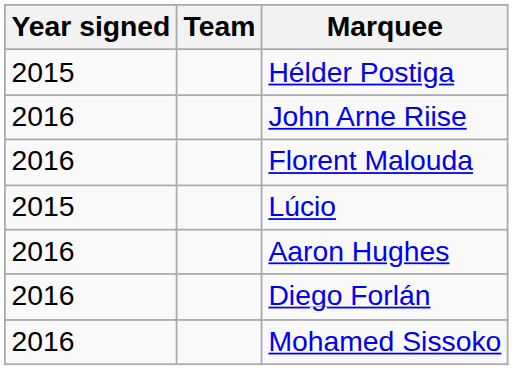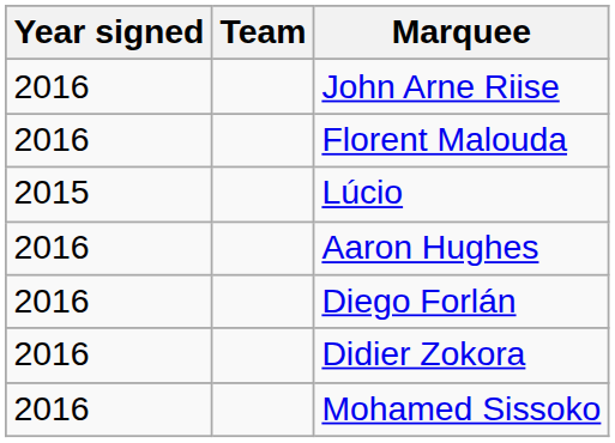- row: 2015 | Hélder Postiga
+ row: 2016 | Didier Zokora
